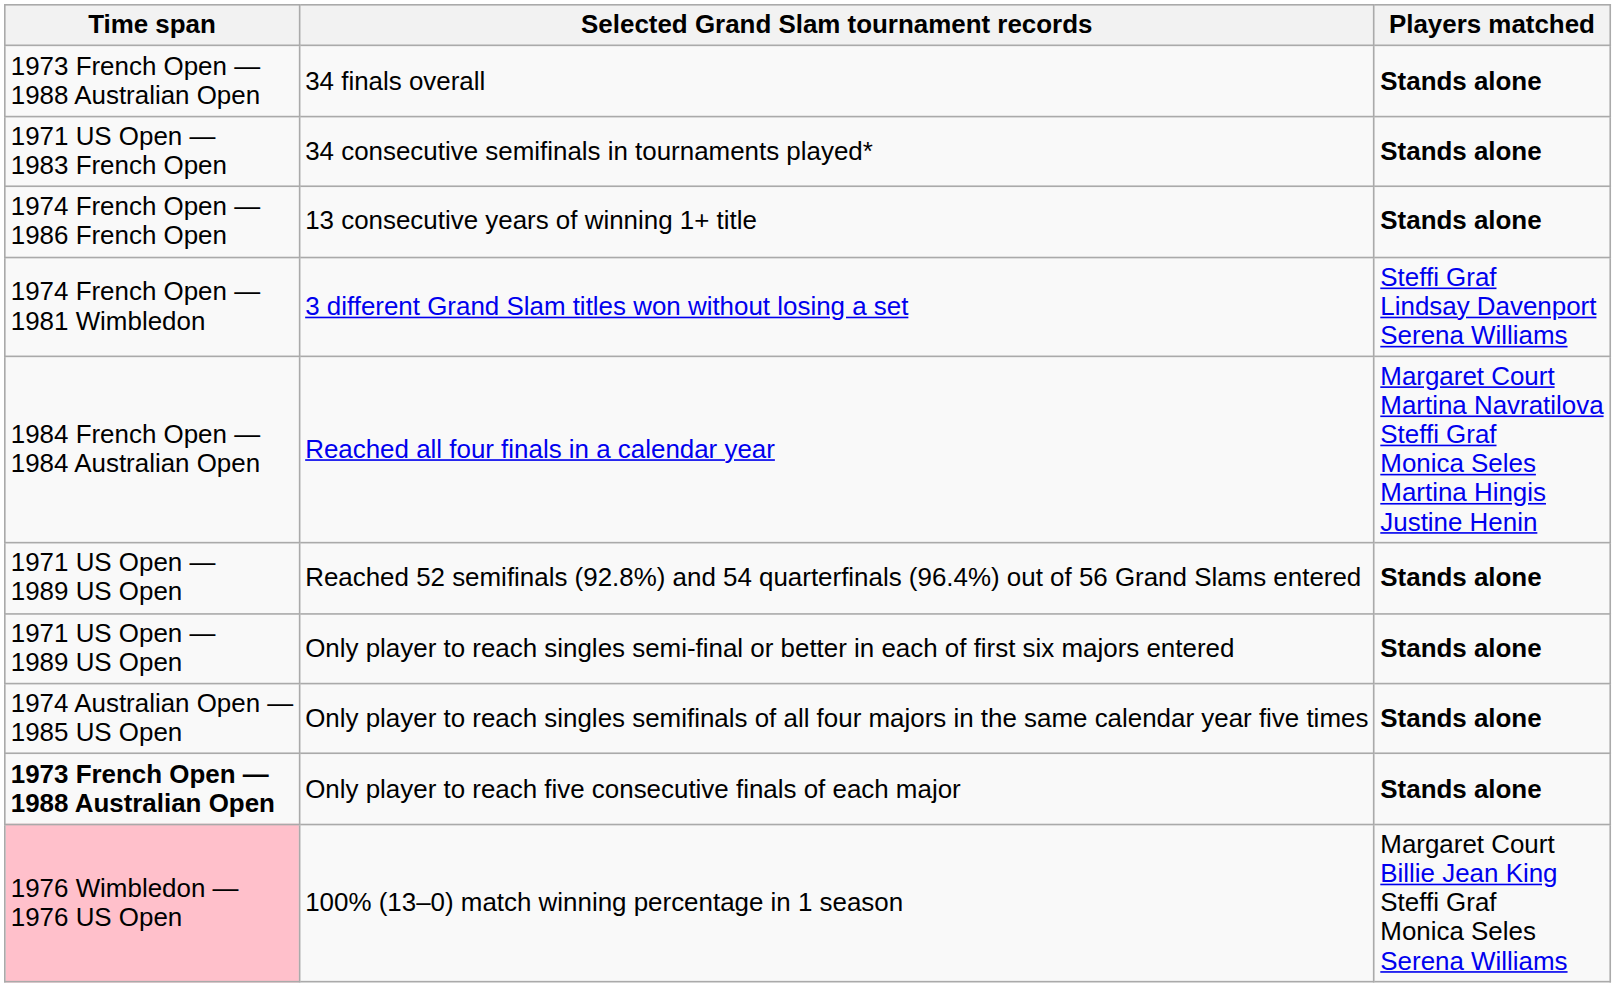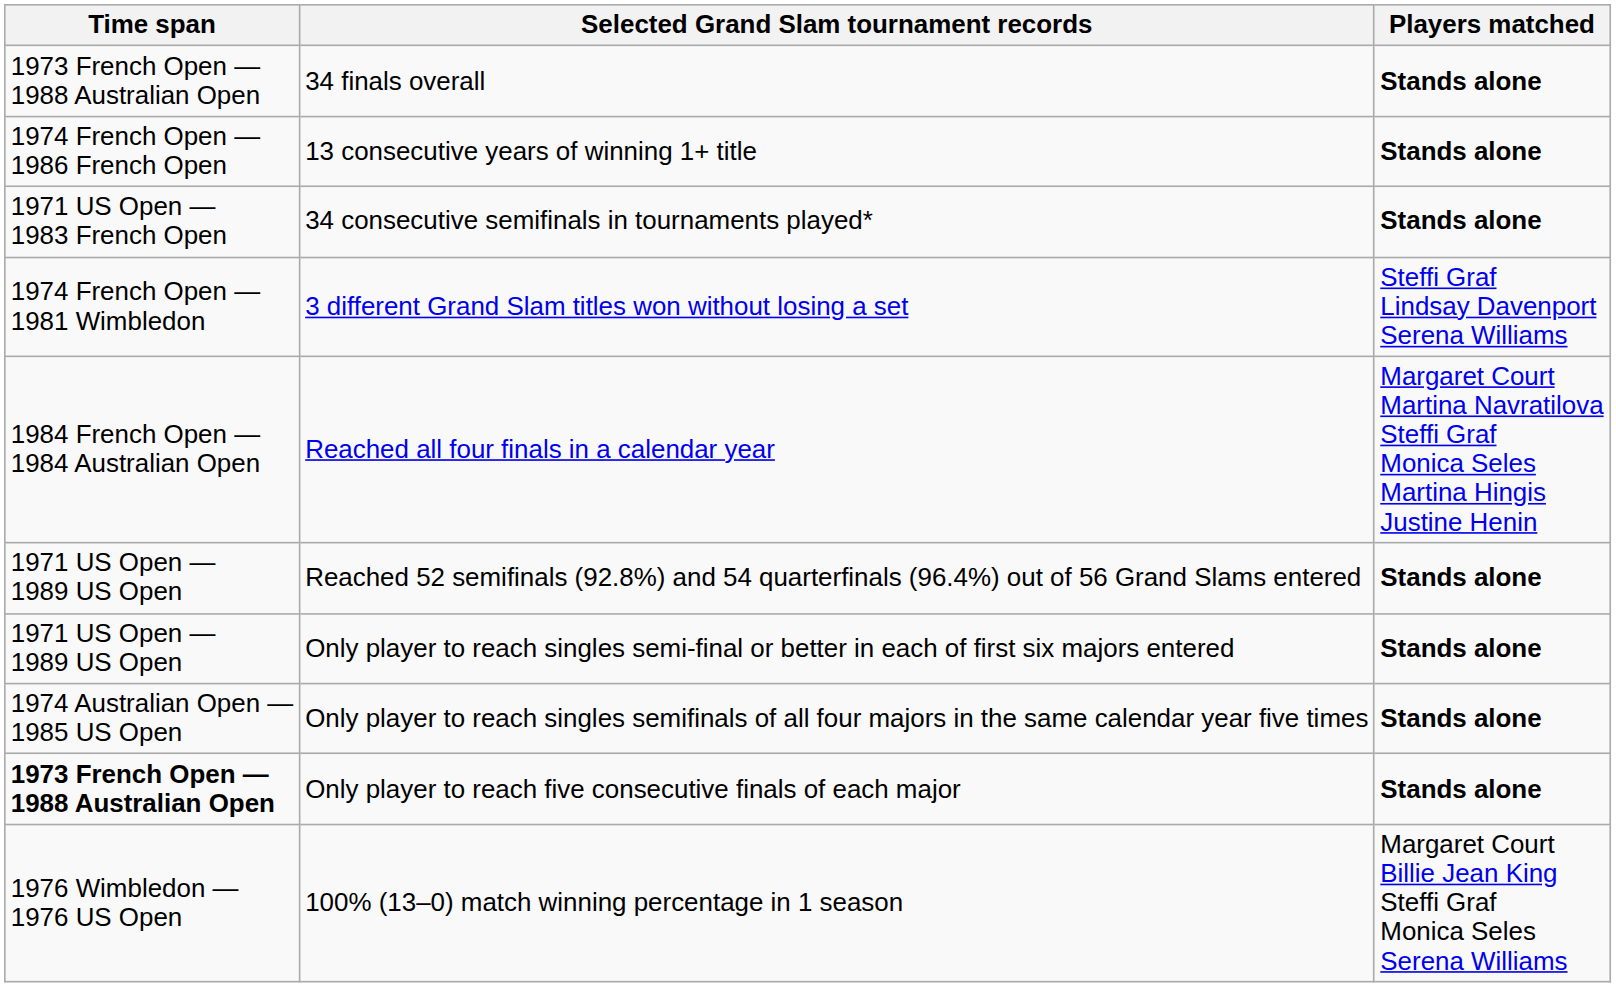rows swapped: 34 consecutive semifinals in tournaments played* <-> 13 consecutive years of winning 1+ title
100% (13–0) match winning percentage in 1 season | Time span: pink background -> no background
